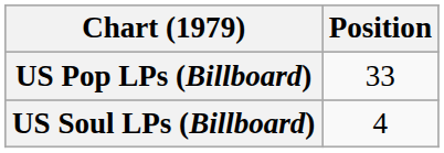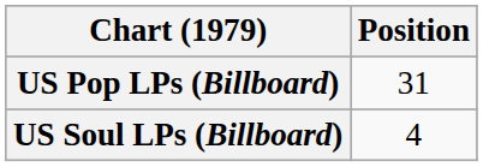US Pop LPs (Billboard) | Position: 33 -> 31
